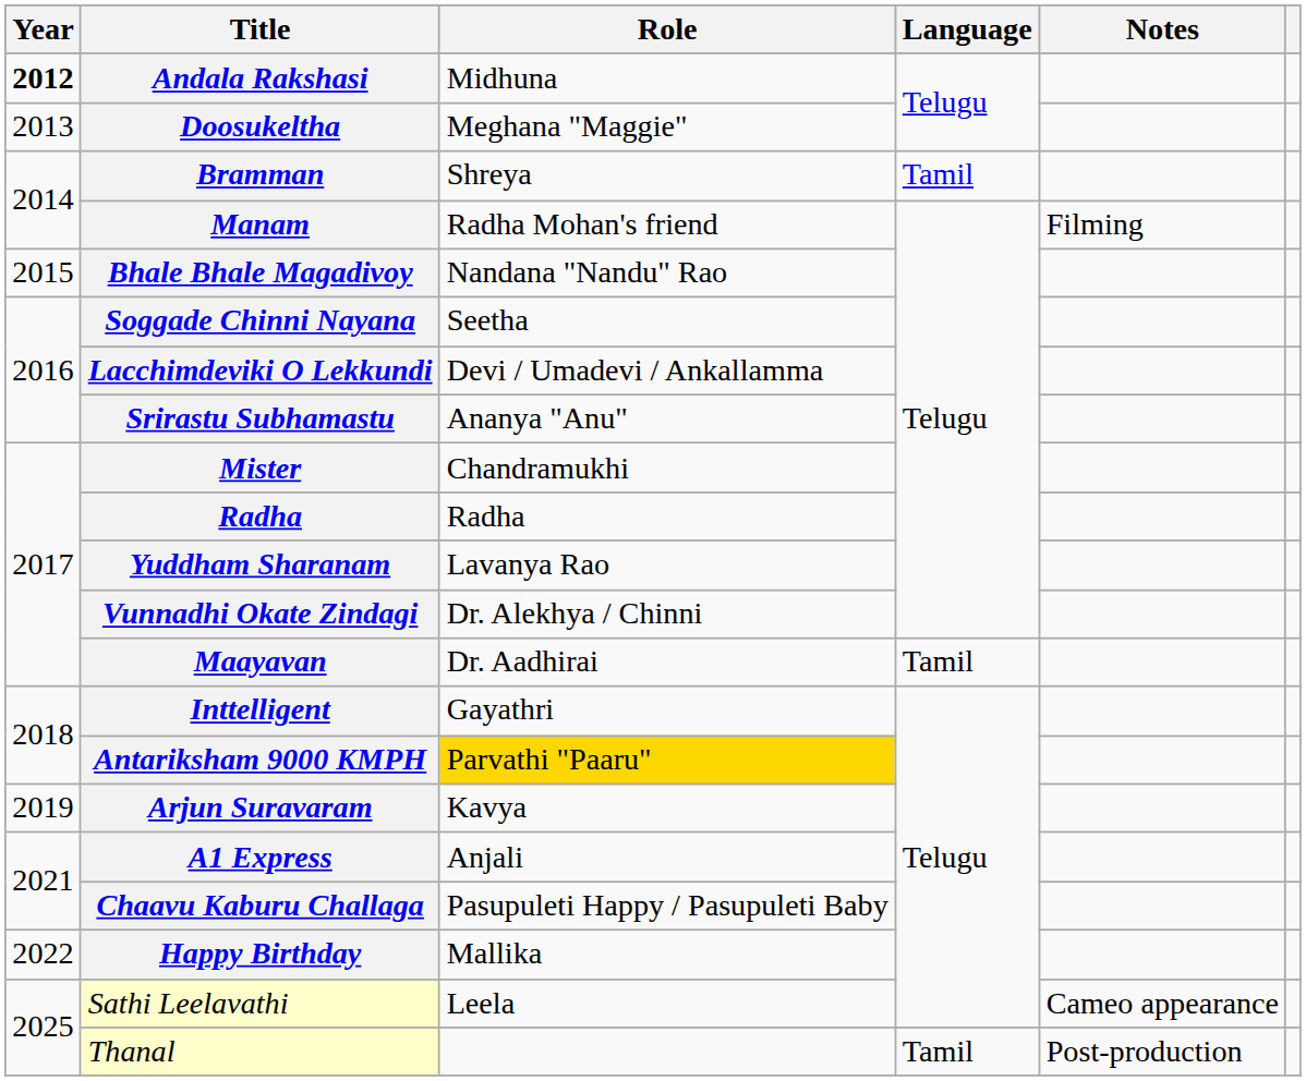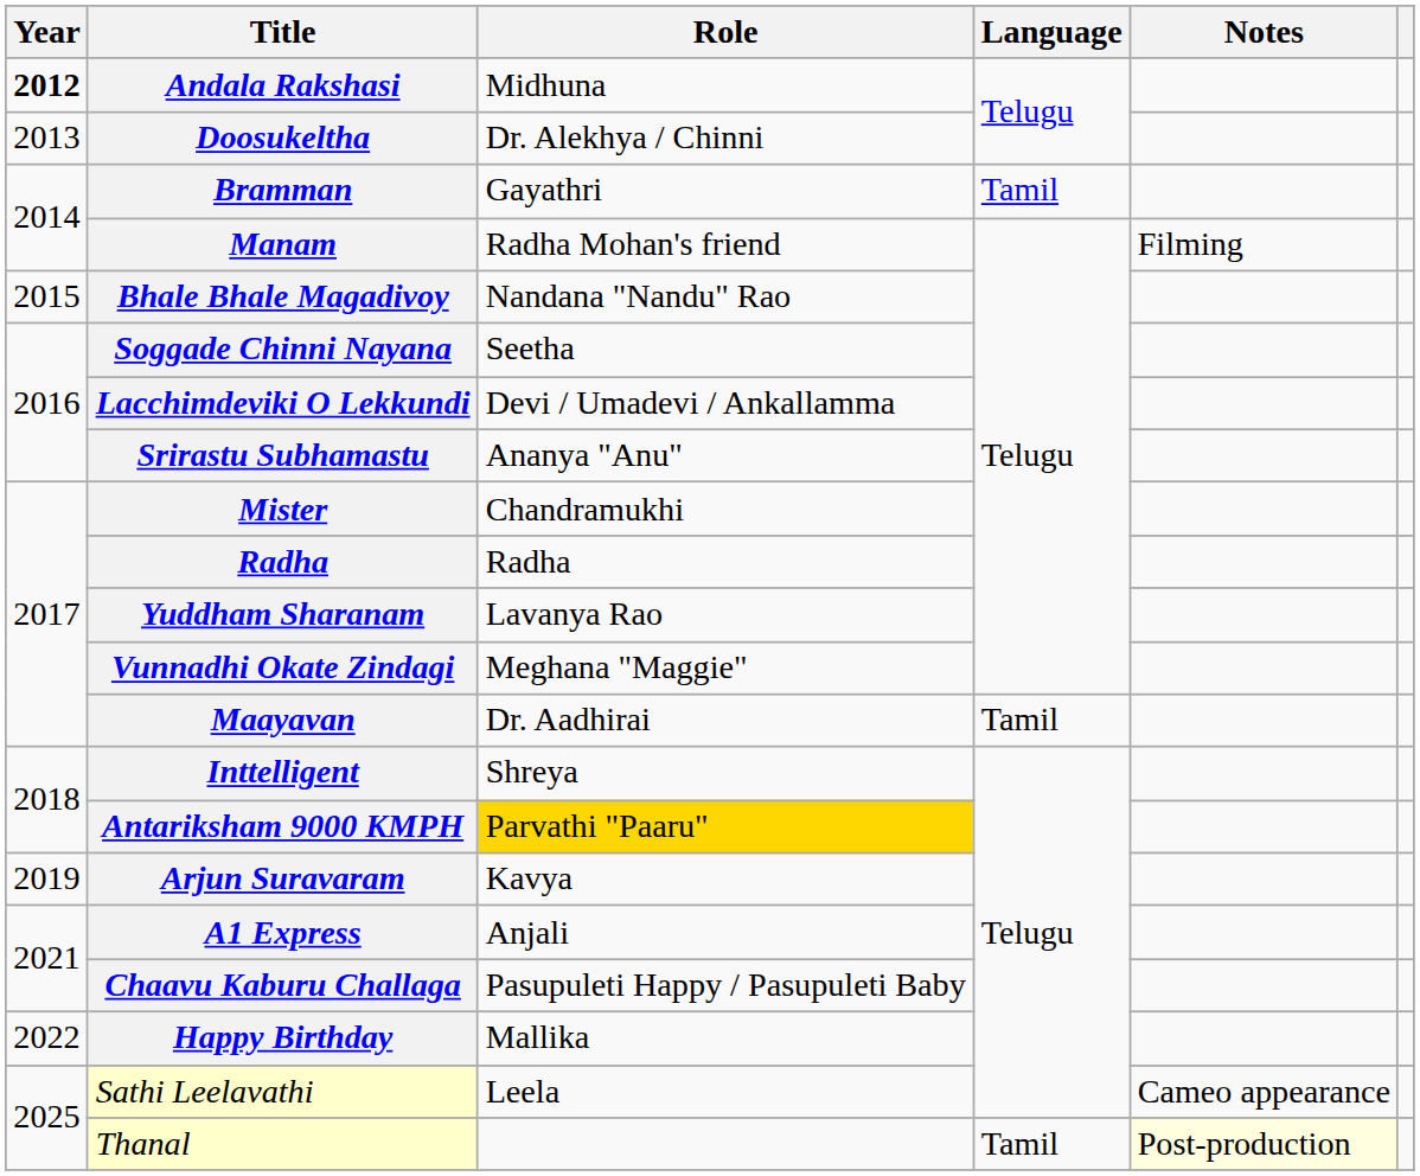Doosukeltha | Role: Meghana "Maggie" -> Dr. Alekhya / Chinni
Bramman | Role: Shreya -> Gayathri
Vunnadhi Okate Zindagi | Role: Dr. Alekhya / Chinni -> Meghana "Maggie"
Inttelligent | Role: Gayathri -> Shreya
Thanal | Notes: no background -> lightyellow background
